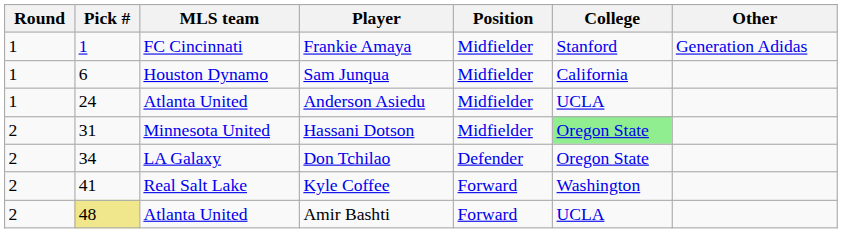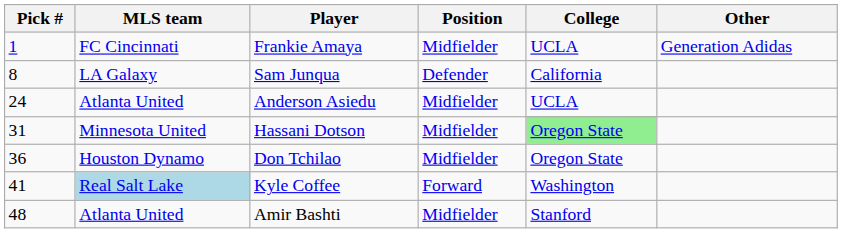- column: Round | 1 | 1 | 1 | 2 | 2 | 2 | 2
Frankie Amaya | College: Stanford -> UCLA
Sam Junqua | Pick #: 6 -> 8
Sam Junqua | MLS team: Houston Dynamo -> LA Galaxy
Sam Junqua | Position: Midfielder -> Defender
Don Tchilao | Pick #: 34 -> 36
Don Tchilao | MLS team: LA Galaxy -> Houston Dynamo
Don Tchilao | Position: Defender -> Midfielder
Kyle Coffee | MLS team: no background -> lightblue background
Amir Bashti | Pick #: khaki background -> no background
Amir Bashti | Position: Forward -> Midfielder
Amir Bashti | College: UCLA -> Stanford
